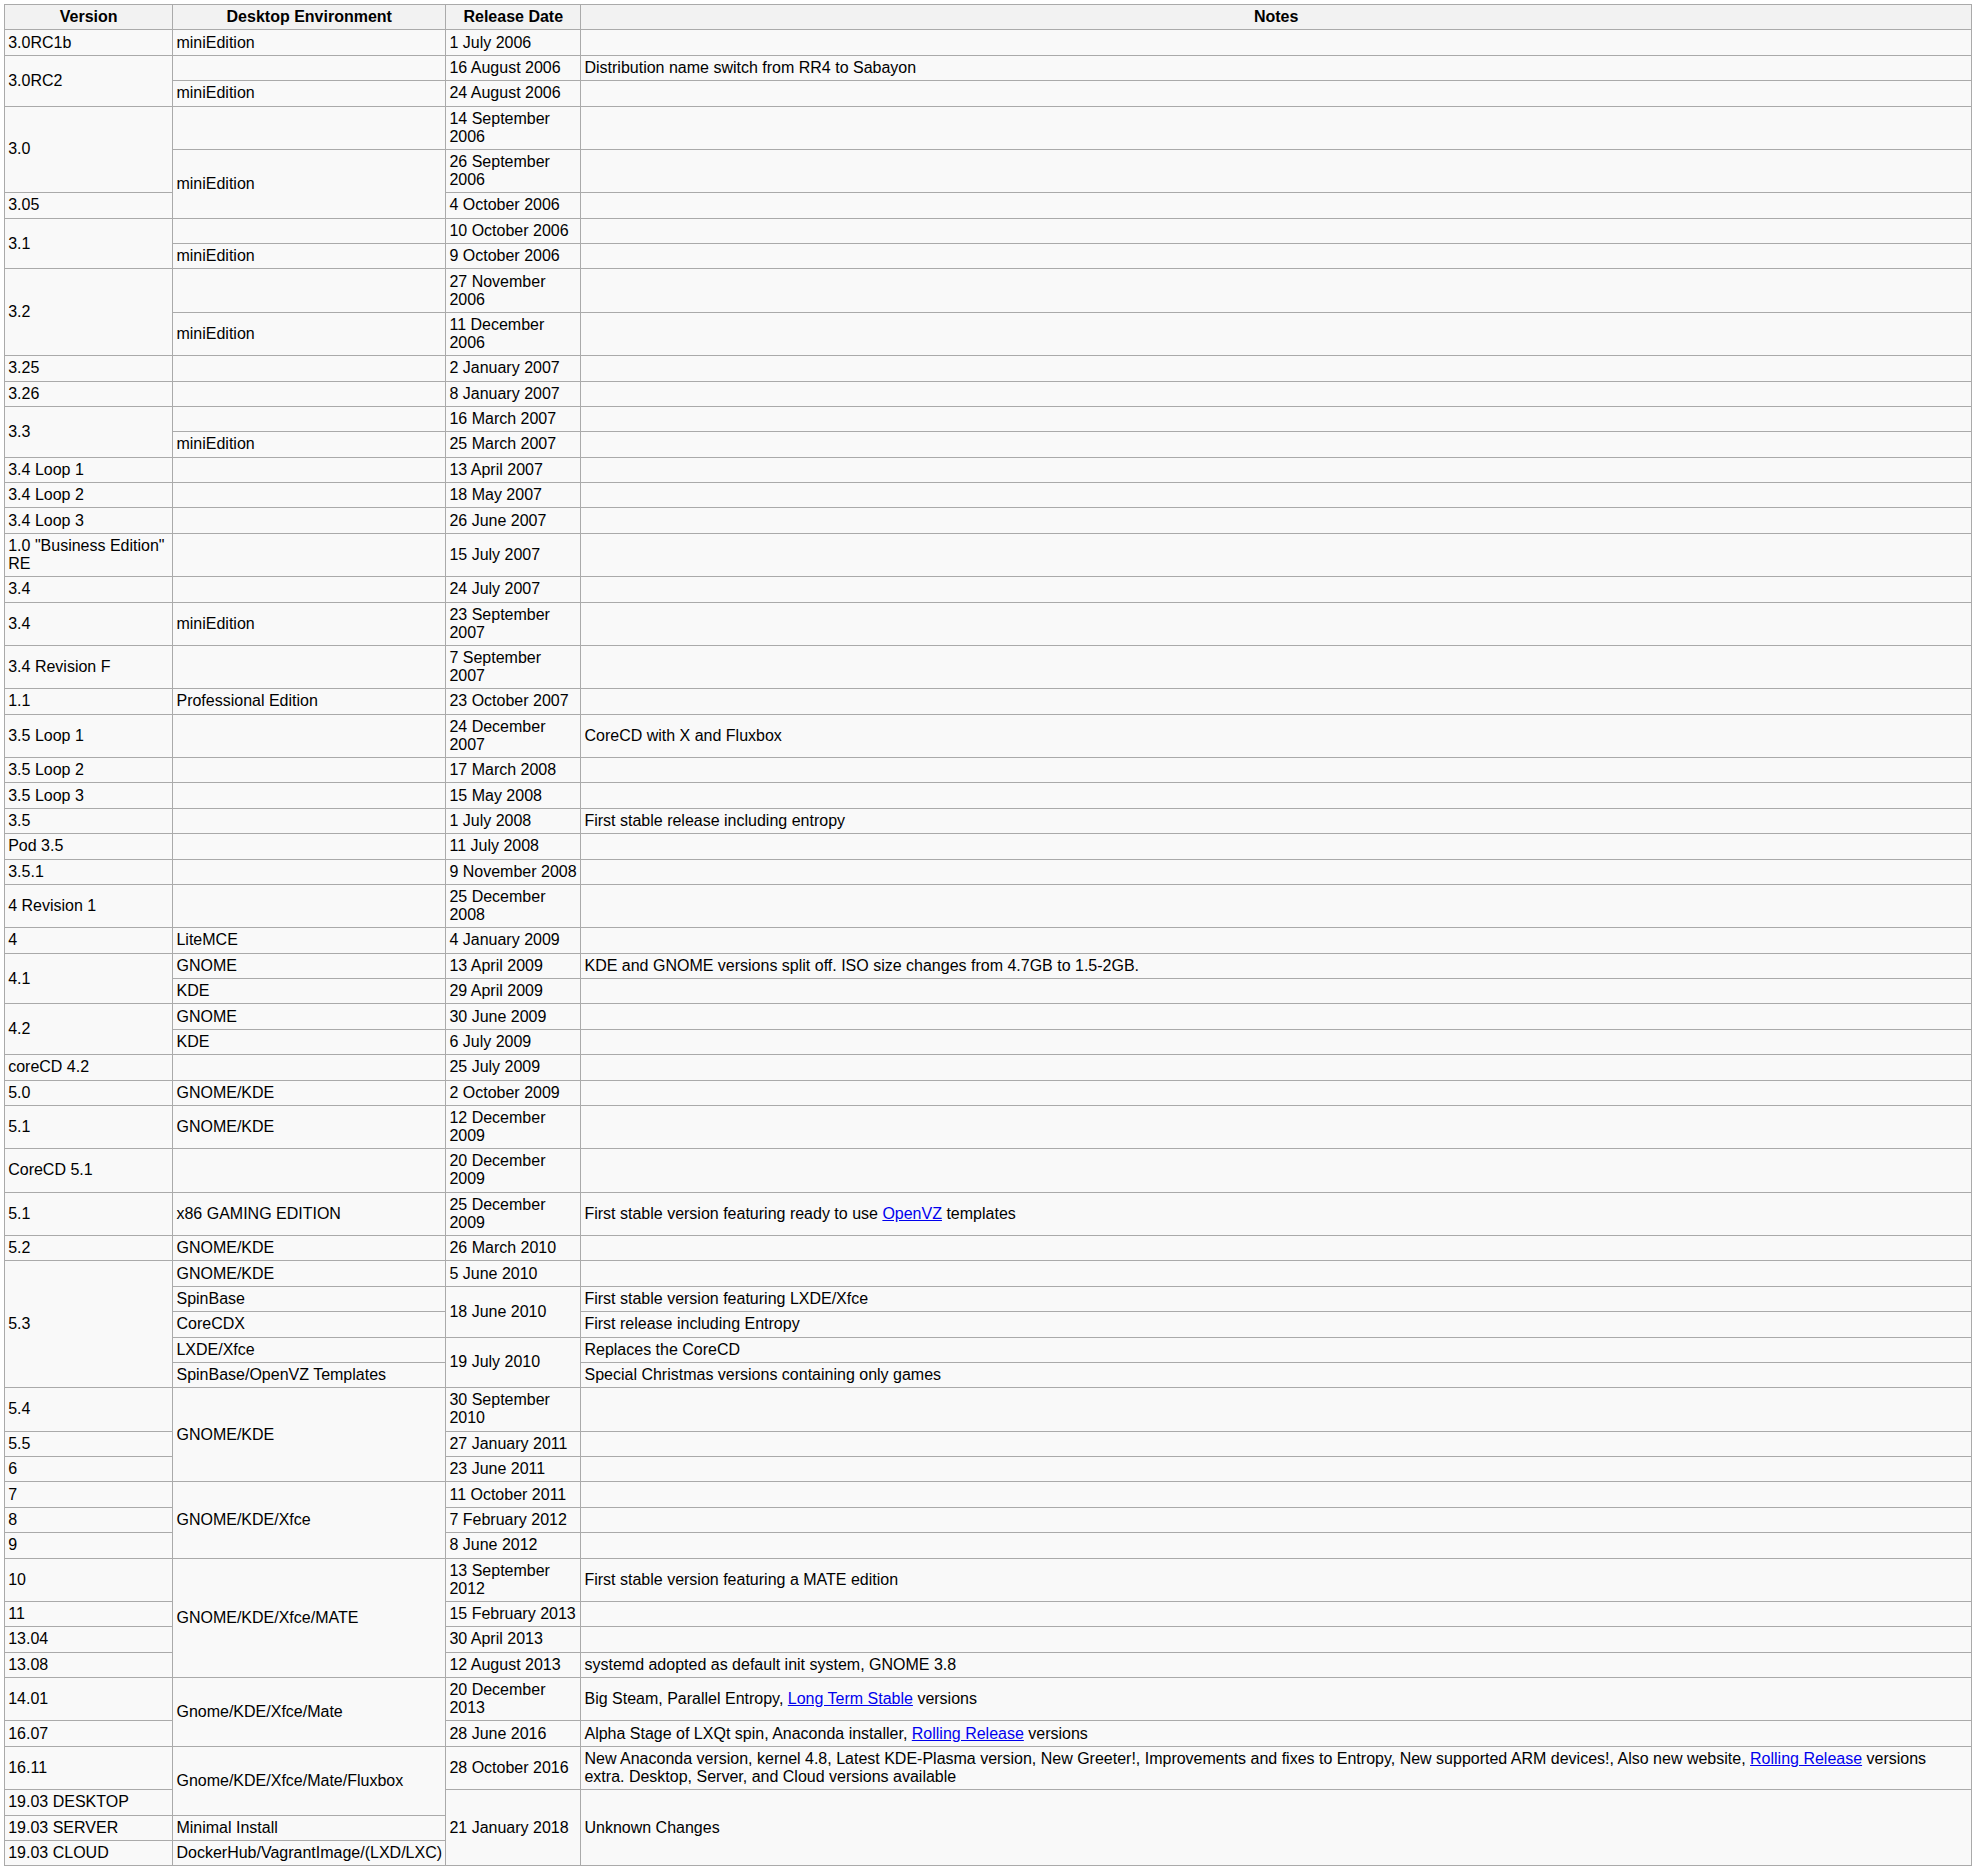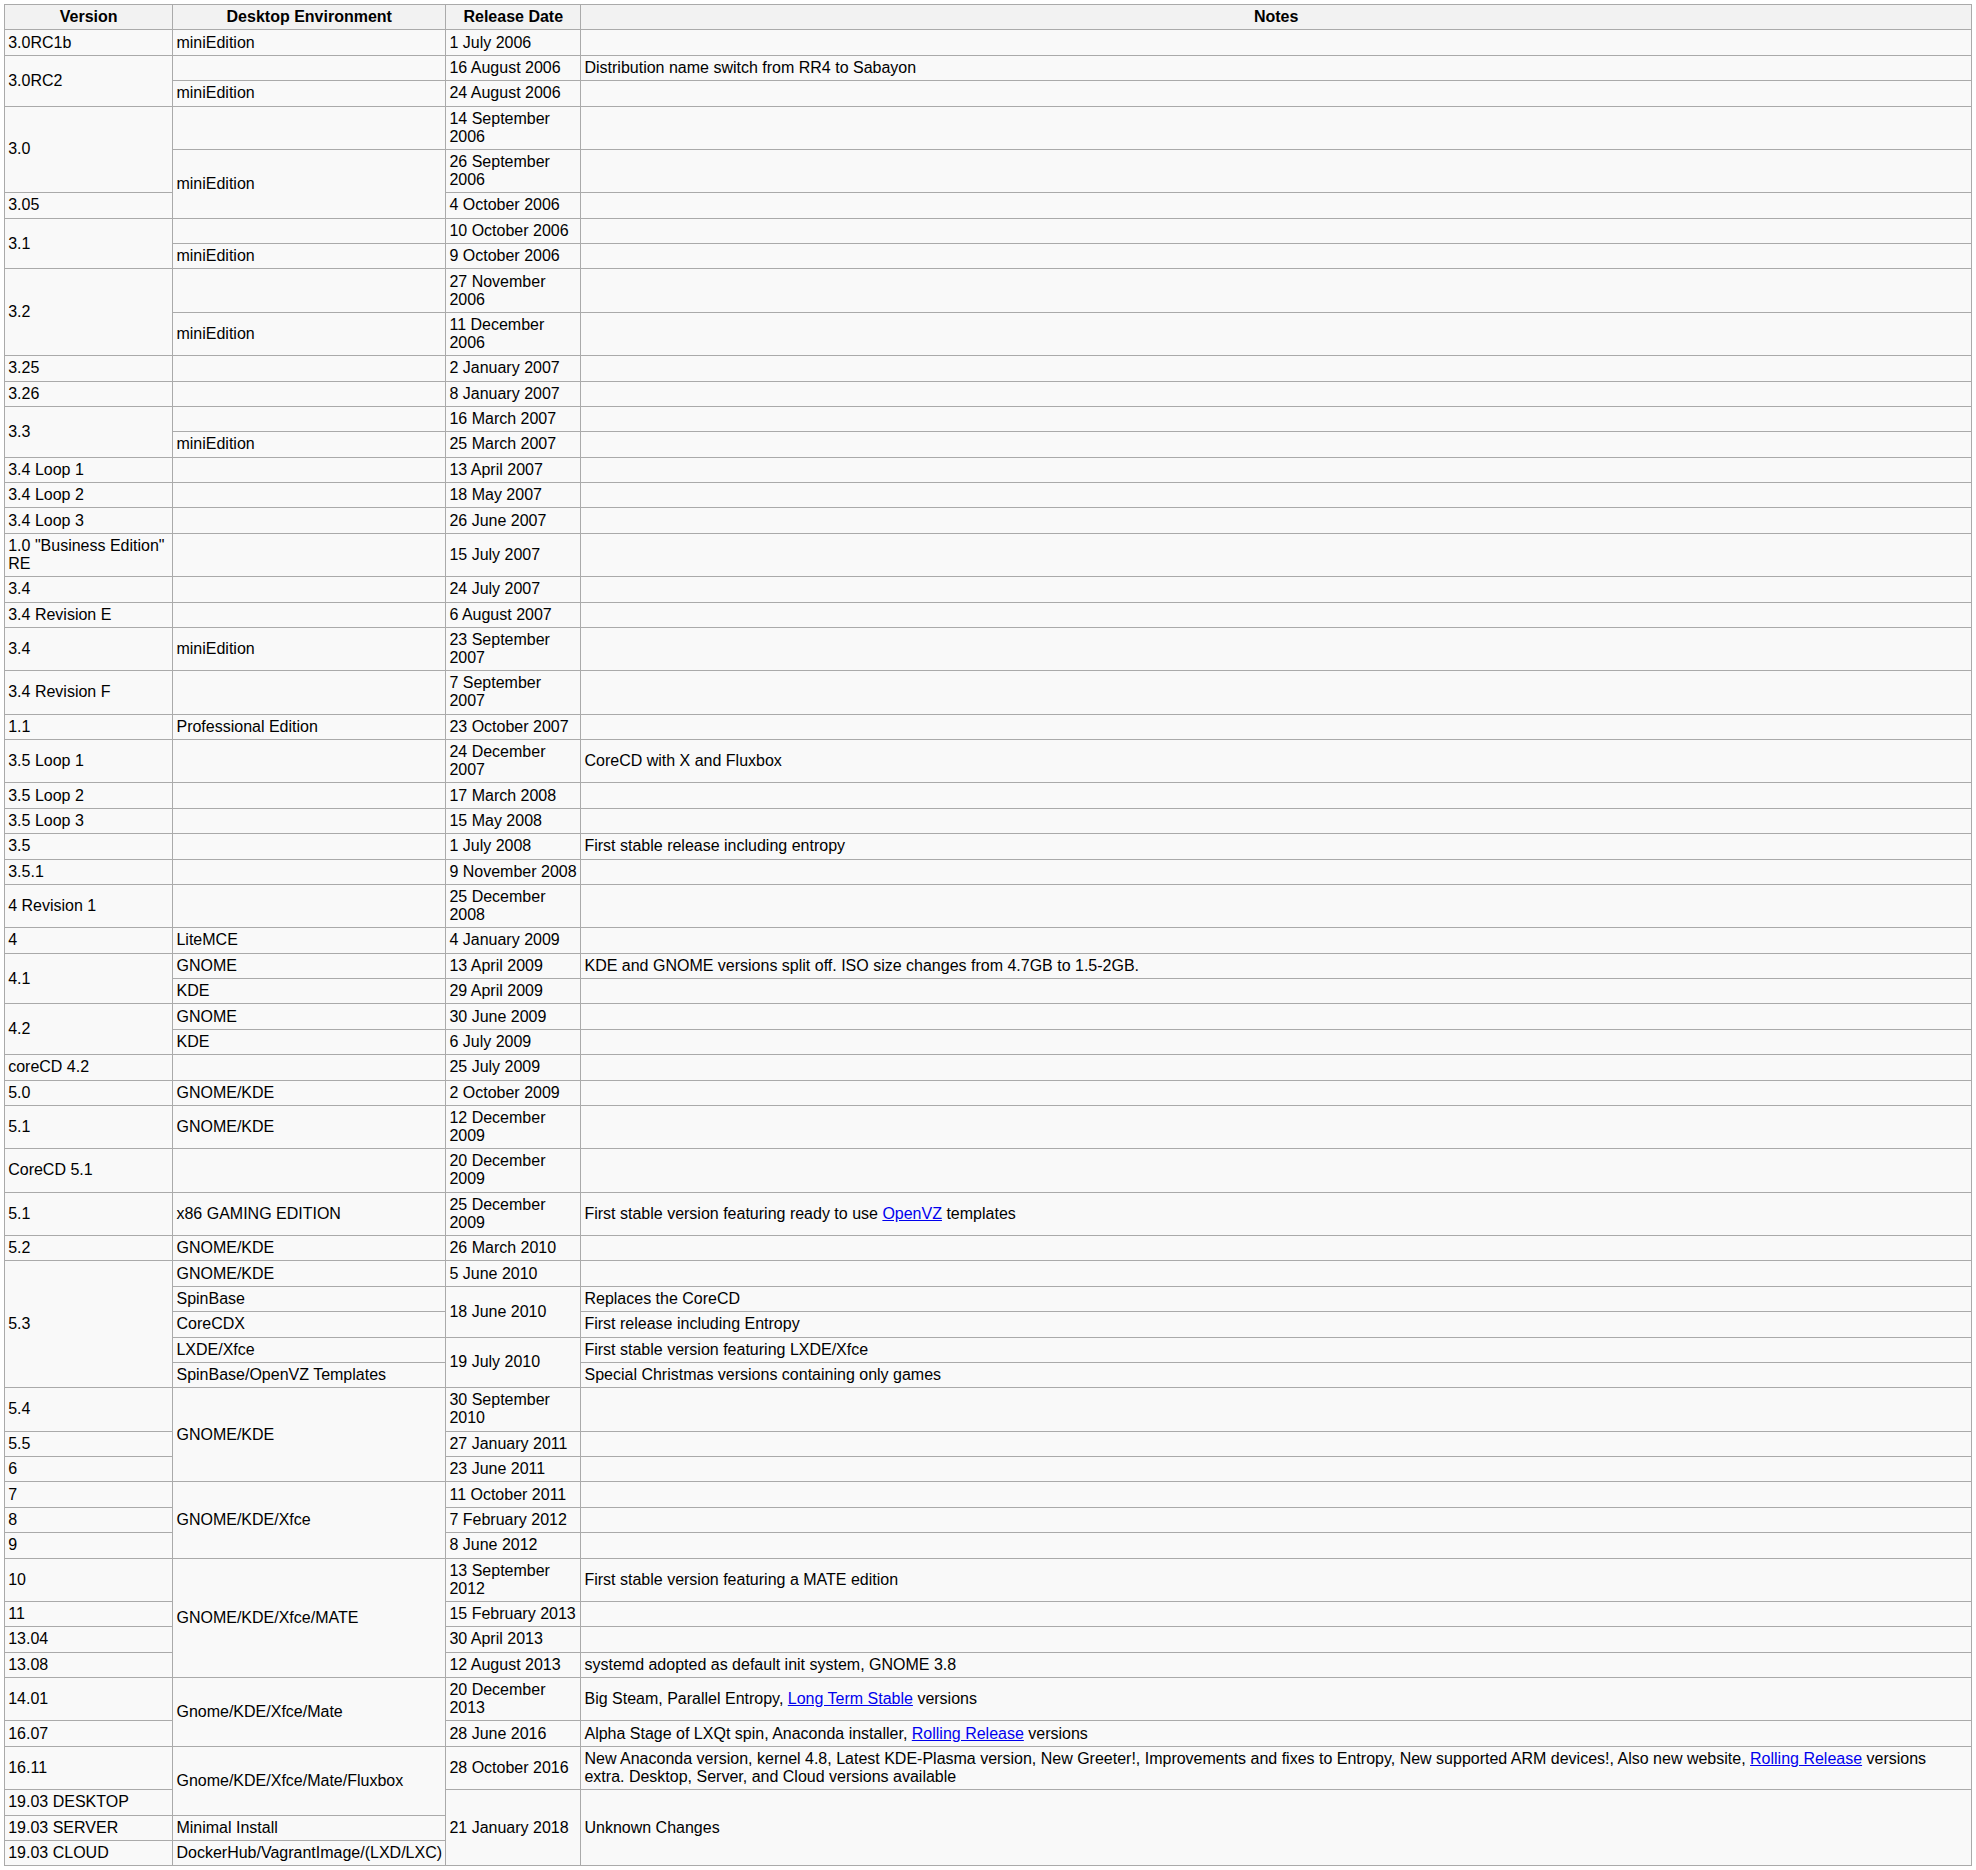+ row: 3.4 Revision E | 6 August 2007
- row: Pod 3.5 | 11 July 2008
SpinBase / 18 June 2010 | Notes: First stable version featuring LXDE/Xfce -> Replaces the CoreCD
LXDE/Xfce / 19 July 2010 | Notes: Replaces the CoreCD -> First stable version featuring LXDE/Xfce
